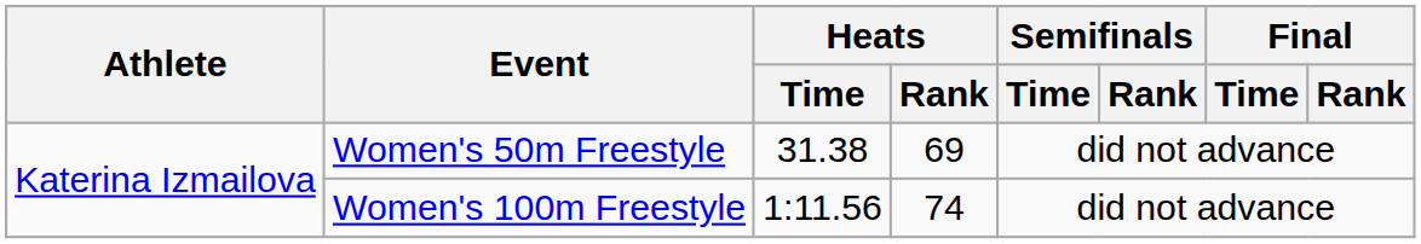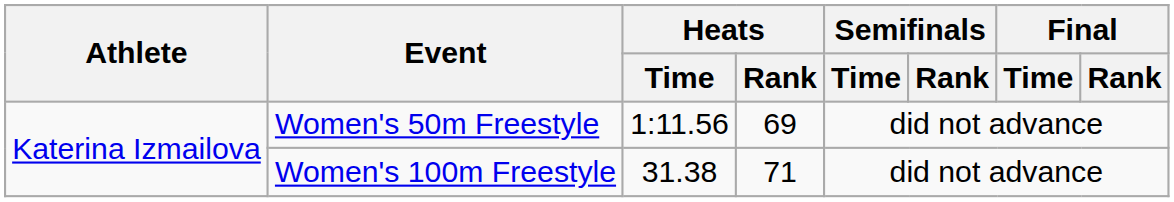Women's 50m Freestyle | Heats / Time: 31.38 -> 1:11.56
Women's 100m Freestyle | Heats / Time: 1:11.56 -> 31.38
Women's 100m Freestyle | Heats / Rank: 74 -> 71
